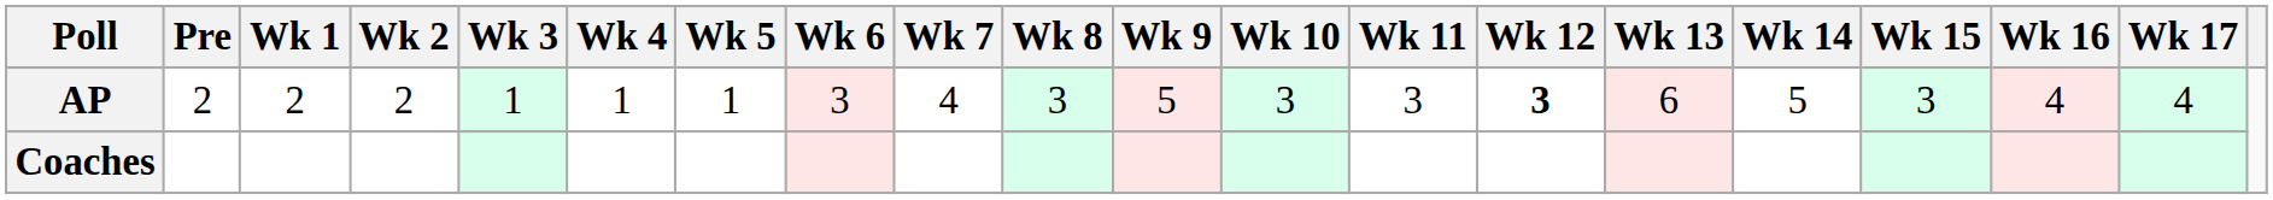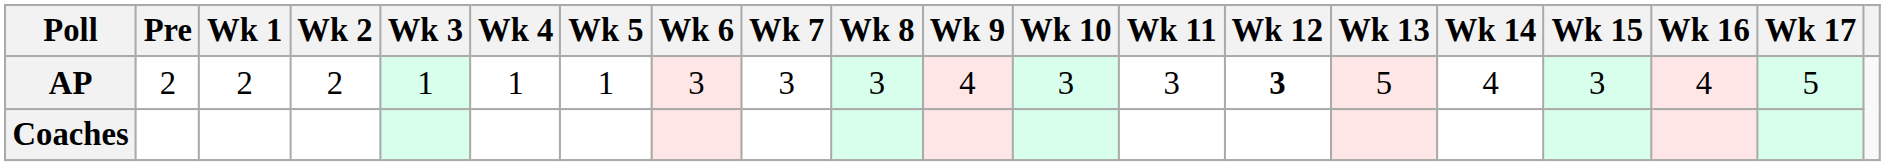AP | Wk 7: 4 -> 3
AP | Wk 9: 5 -> 4
AP | Wk 13: 6 -> 5
AP | Wk 14: 5 -> 4
AP | Wk 17: 4 -> 5
